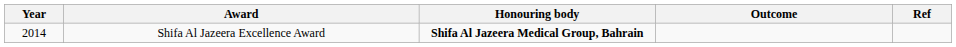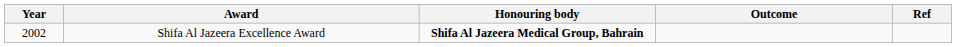Shifa Al Jazeera Excellence Award | Year: 2014 -> 2002
